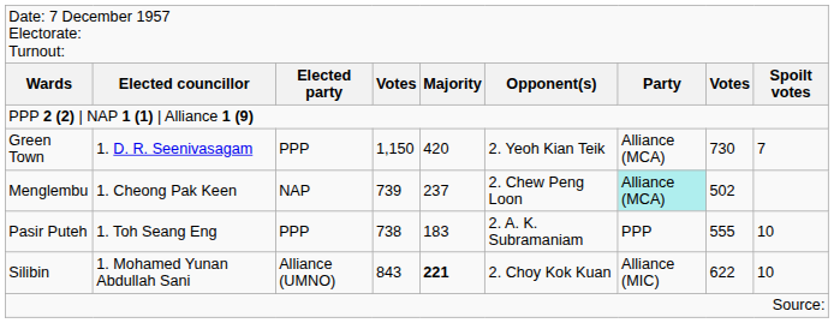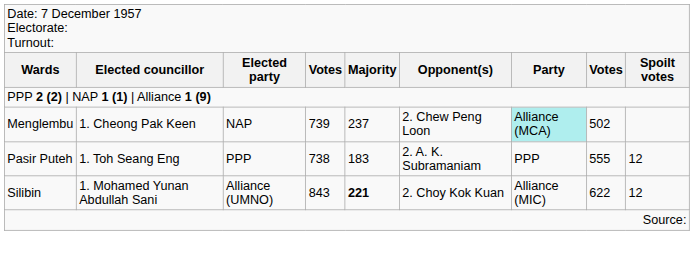- row: Green Town | 1. D. R. Seenivasagam | PPP | 1,150 | 420 | 2. Yeoh Kian Teik | Alliance (MCA) | 730 | 7
Pasir Puteh | column 9: 10 -> 12
Silibin | column 9: 10 -> 12
